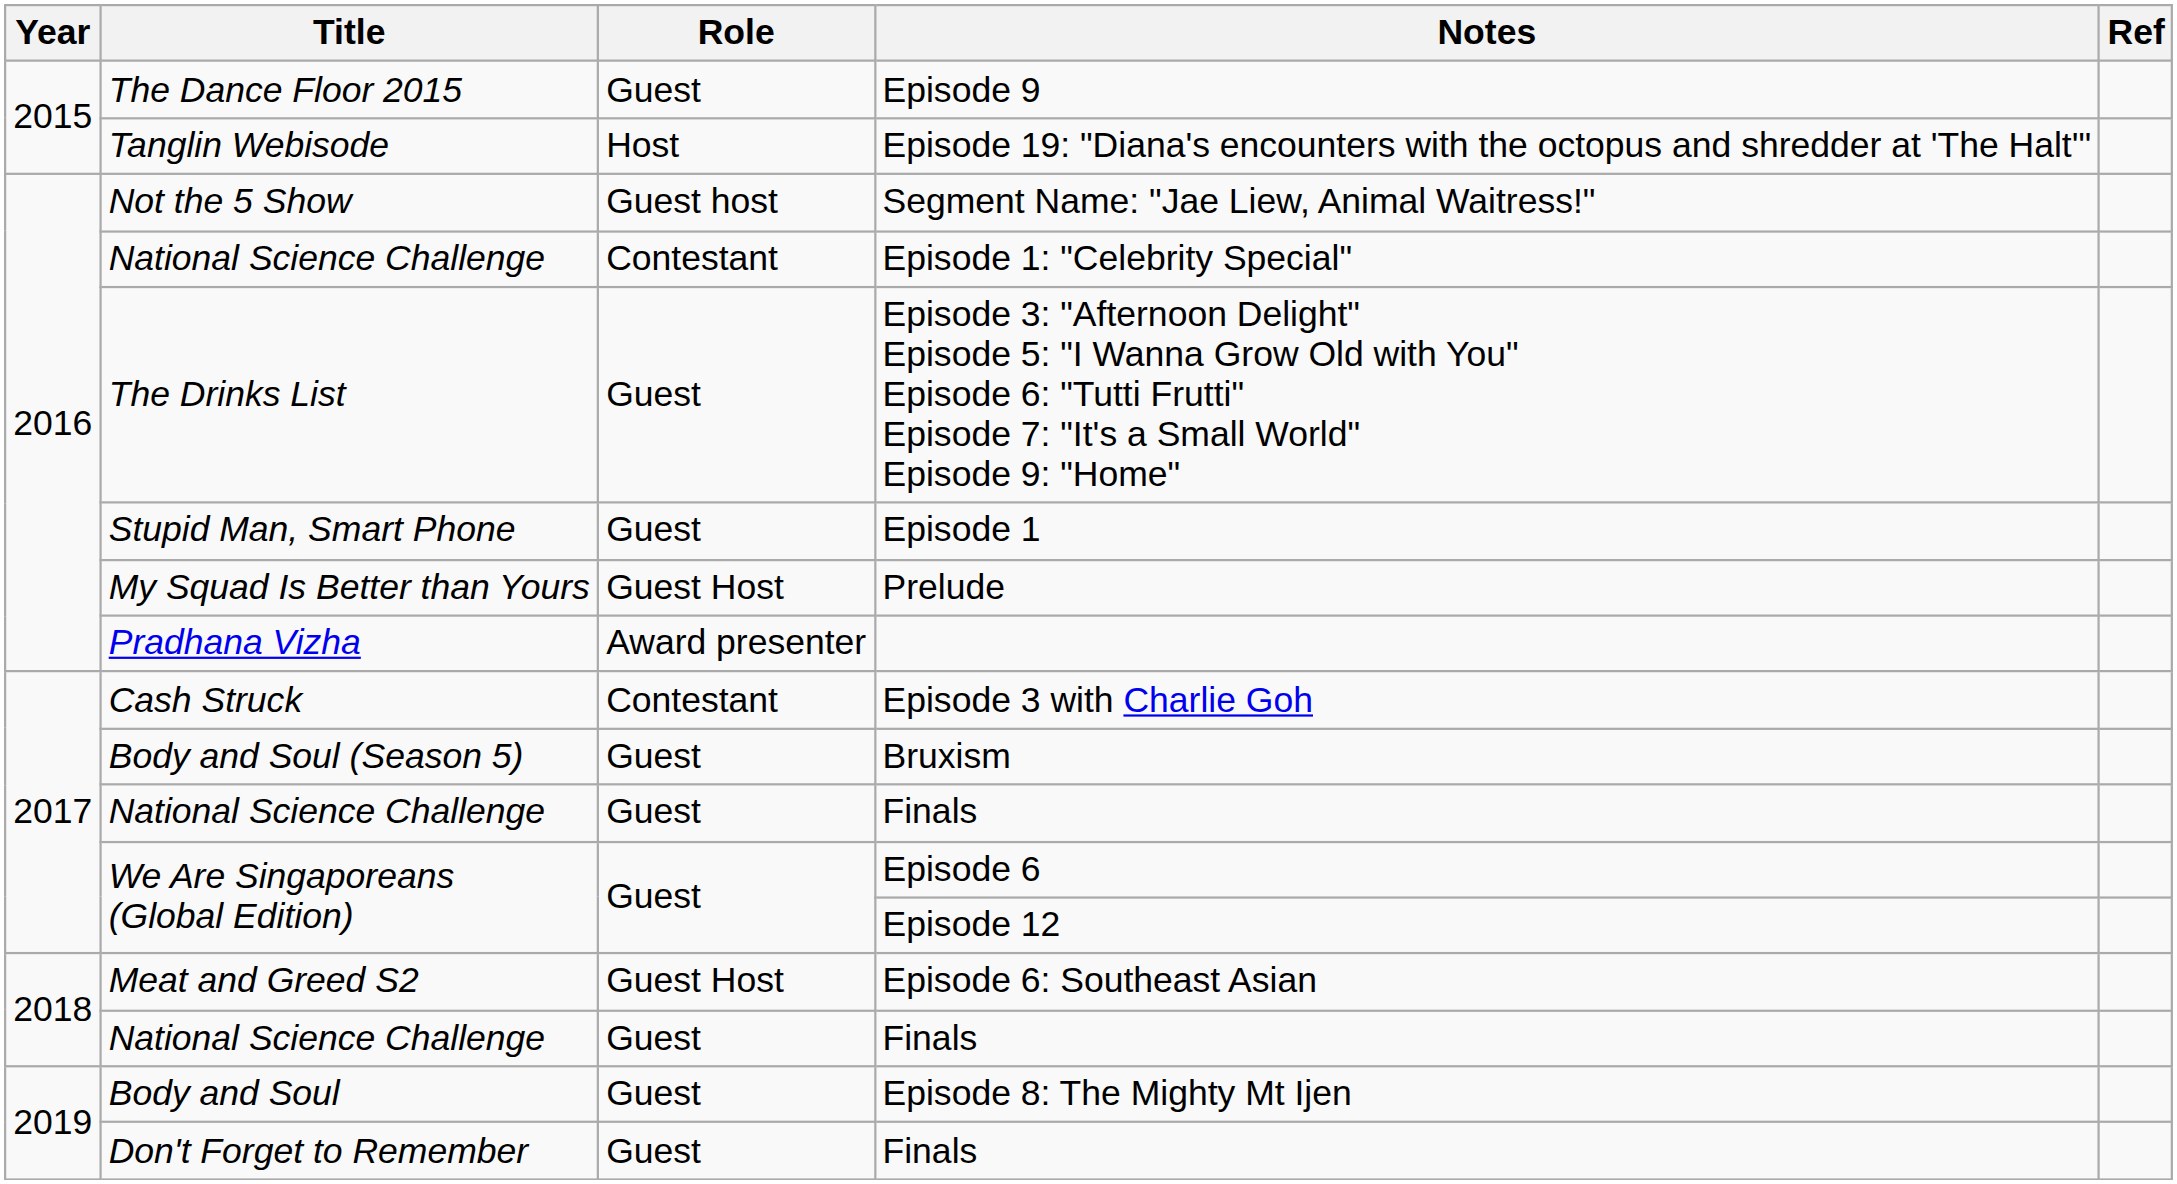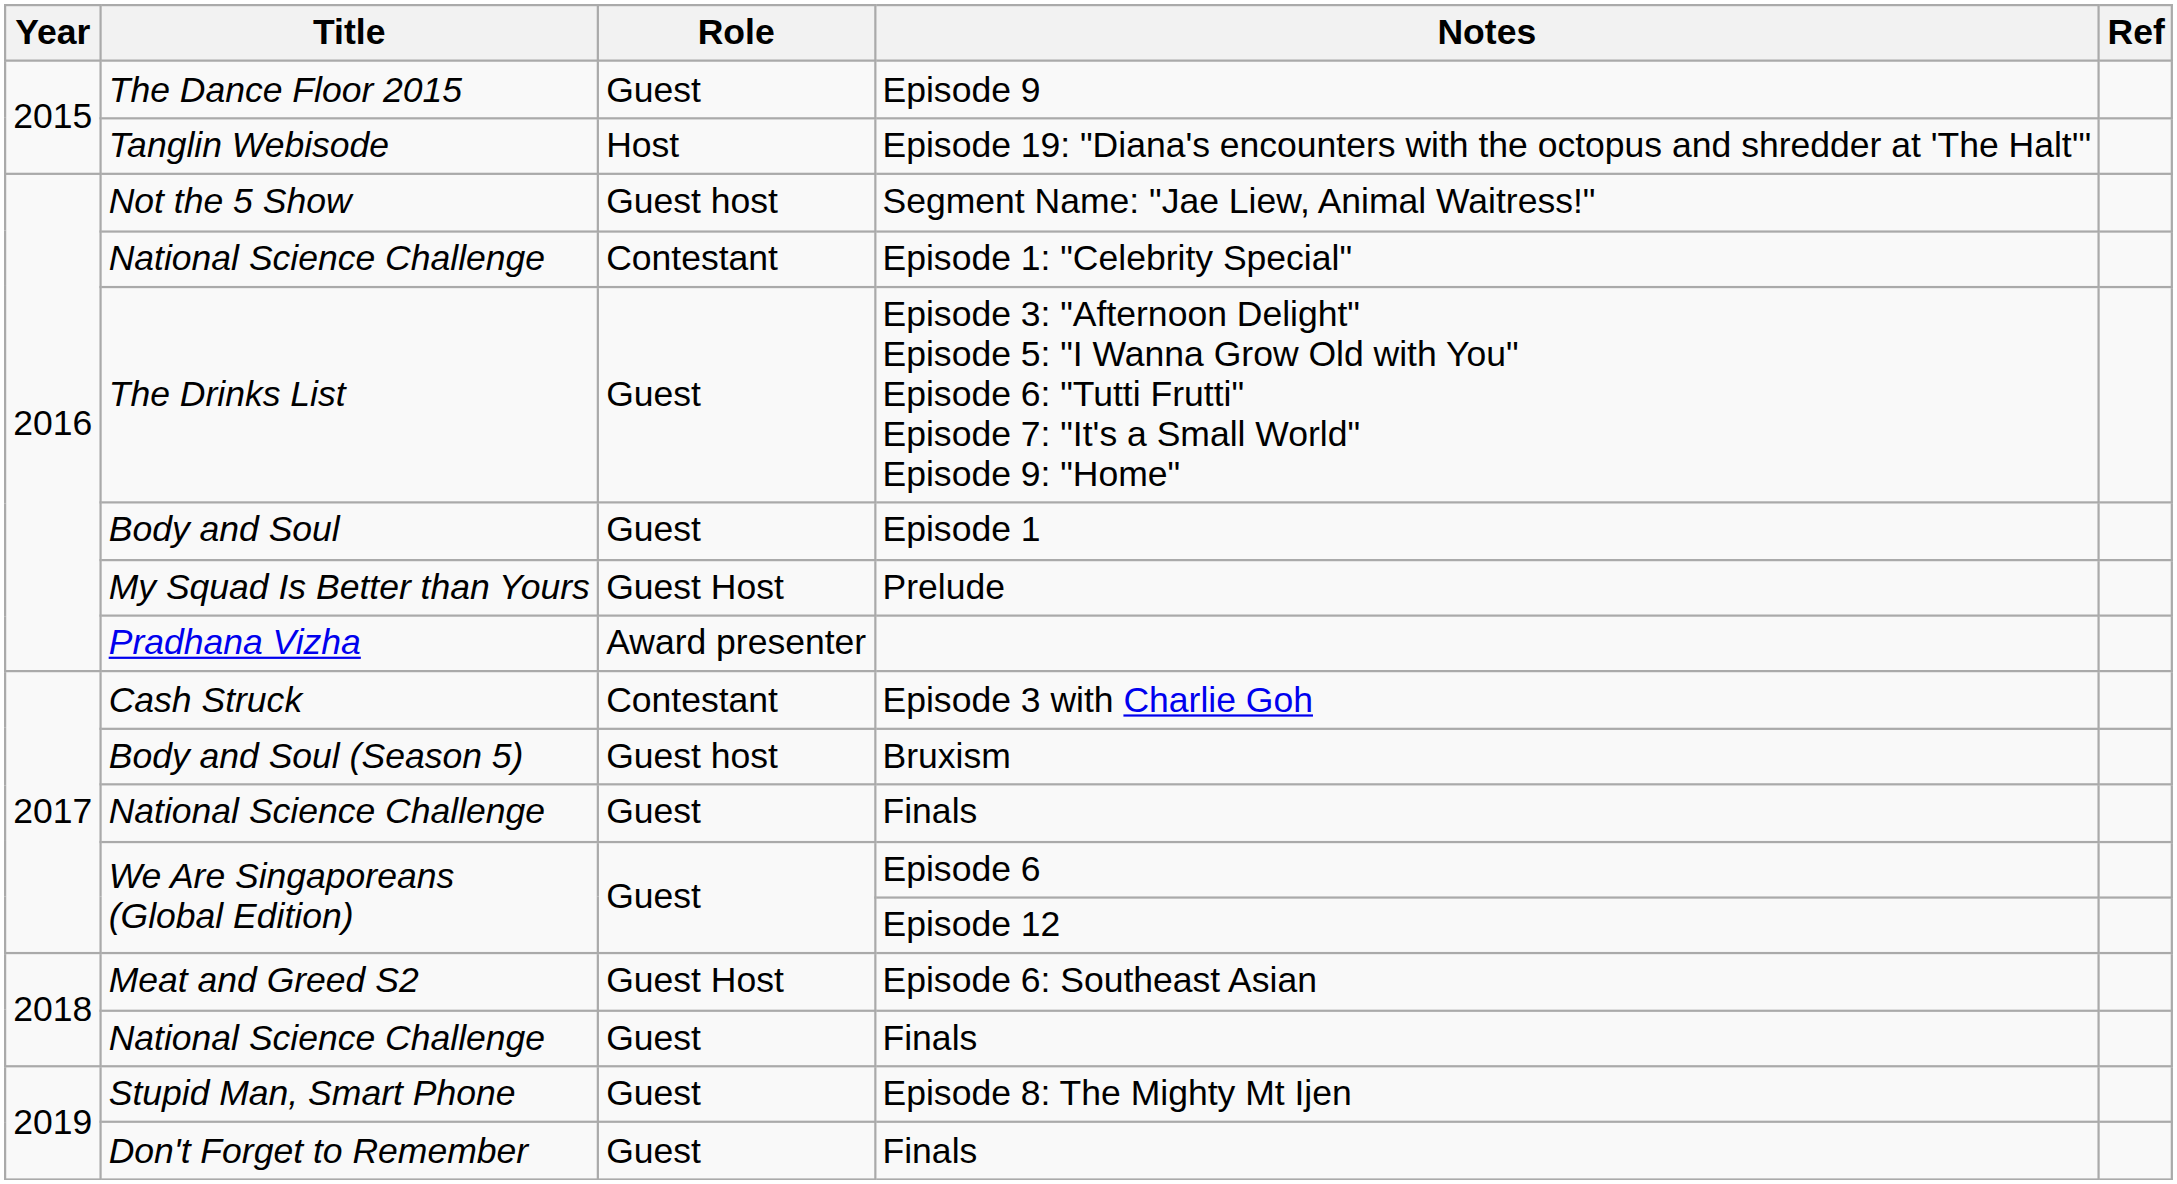Episode 1 | Title: Stupid Man, Smart Phone -> Body and Soul
Bruxism | Role: Guest -> Guest host
Episode 8: The Mighty Mt Ijen | Title: Body and Soul -> Stupid Man, Smart Phone
